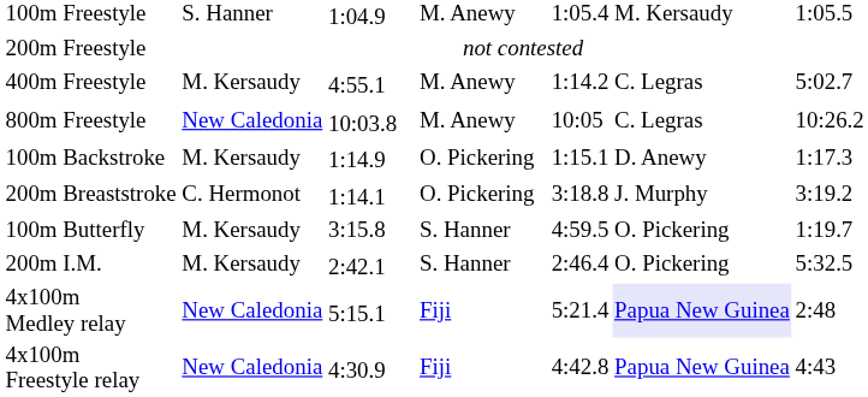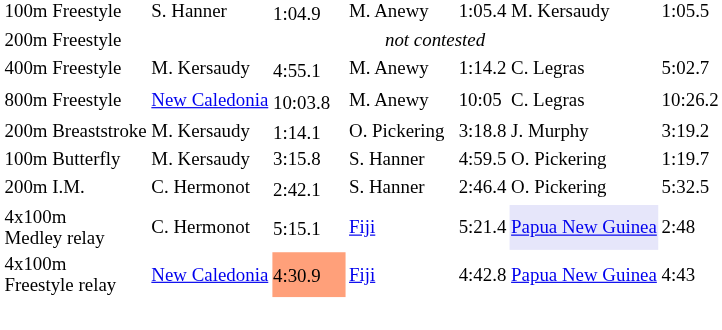- row: 100m Backstroke | M. Kersaudy | 1:14.9 | O. Pickering | 1:15.1 | D. Anewy | 1:17.3
200m Breaststroke | column 2: C. Hermonot -> M. Kersaudy
200m I.M. | column 2: M. Kersaudy -> C. Hermonot
4x100m Medley relay | column 2: New Caledonia -> C. Hermonot
4x100m Freestyle relay | column 3: no background -> lightsalmon background
